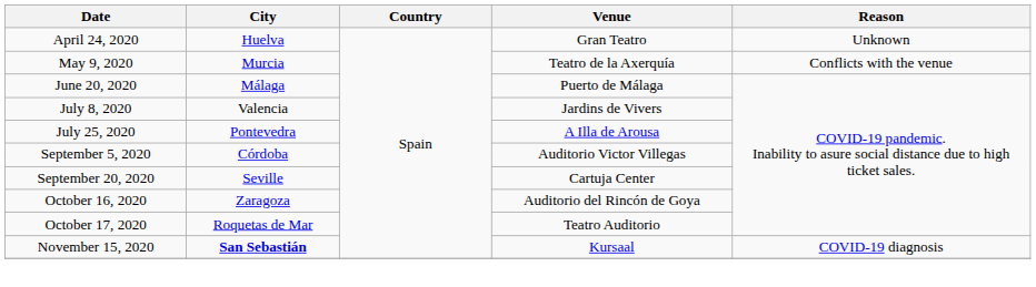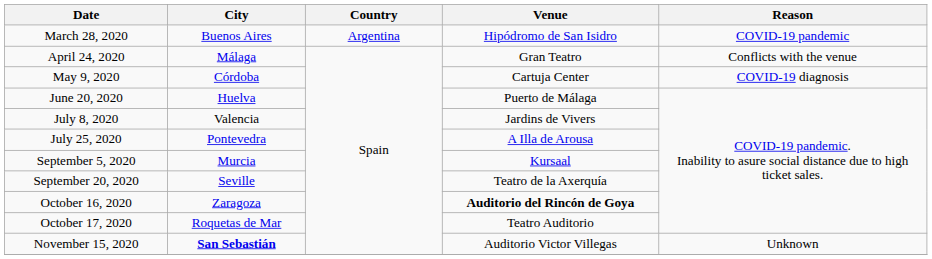+ row: March 28, 2020 | Buenos Aires | Argentina | Hipódromo de San Isidro | COVID-19 pandemic
April 24, 2020 | City: Huelva -> Málaga
April 24, 2020 | Reason: Unknown -> Conflicts with the venue
May 9, 2020 | City: Murcia -> Córdoba
May 9, 2020 | Venue: Teatro de la Axerquía -> Cartuja Center
May 9, 2020 | Reason: Conflicts with the venue -> COVID-19 diagnosis
June 20, 2020 | City: Málaga -> Huelva
September 5, 2020 | City: Córdoba -> Murcia
September 5, 2020 | Venue: Auditorio Victor Villegas -> Kursaal
September 20, 2020 | Venue: Cartuja Center -> Teatro de la Axerquía
October 16, 2020 | Venue: normal -> bold
November 15, 2020 | Venue: Kursaal -> Auditorio Victor Villegas
November 15, 2020 | Reason: COVID-19 diagnosis -> Unknown
